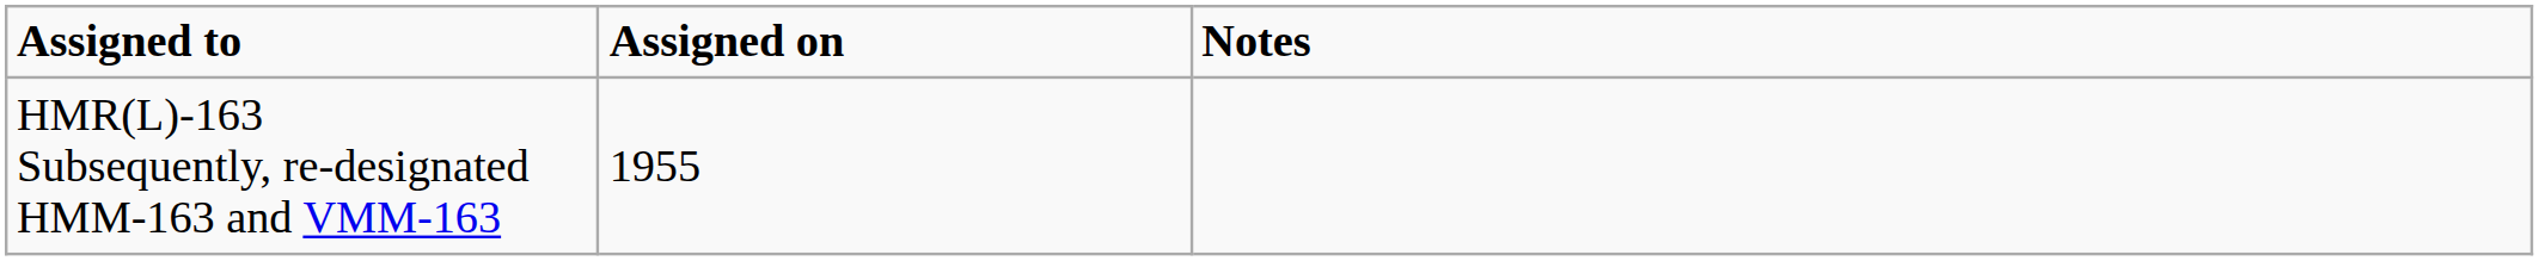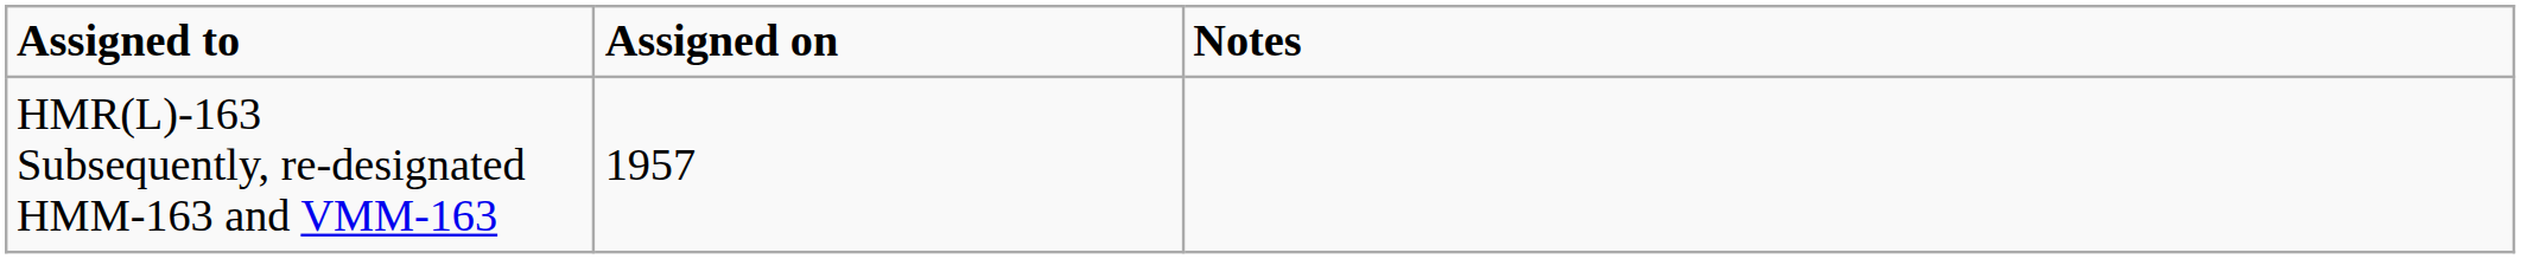HMR(L)-163 Subsequently, re-designated HMM-163 and VMM-163 | Assigned on: 1955 -> 1957
